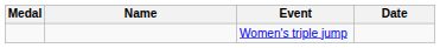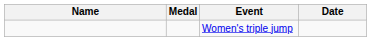columns swapped: Medal <-> Name
